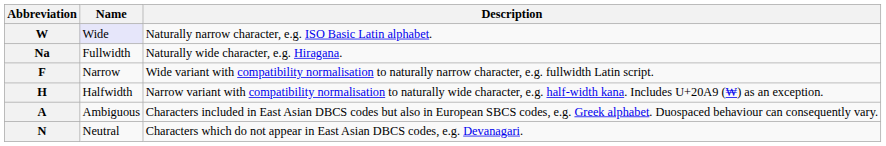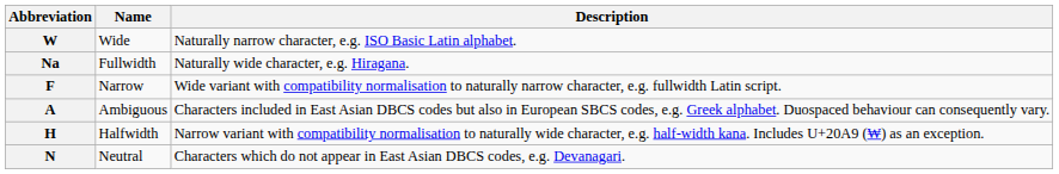W | Name: lavender background -> no background
rows swapped: H <-> A
